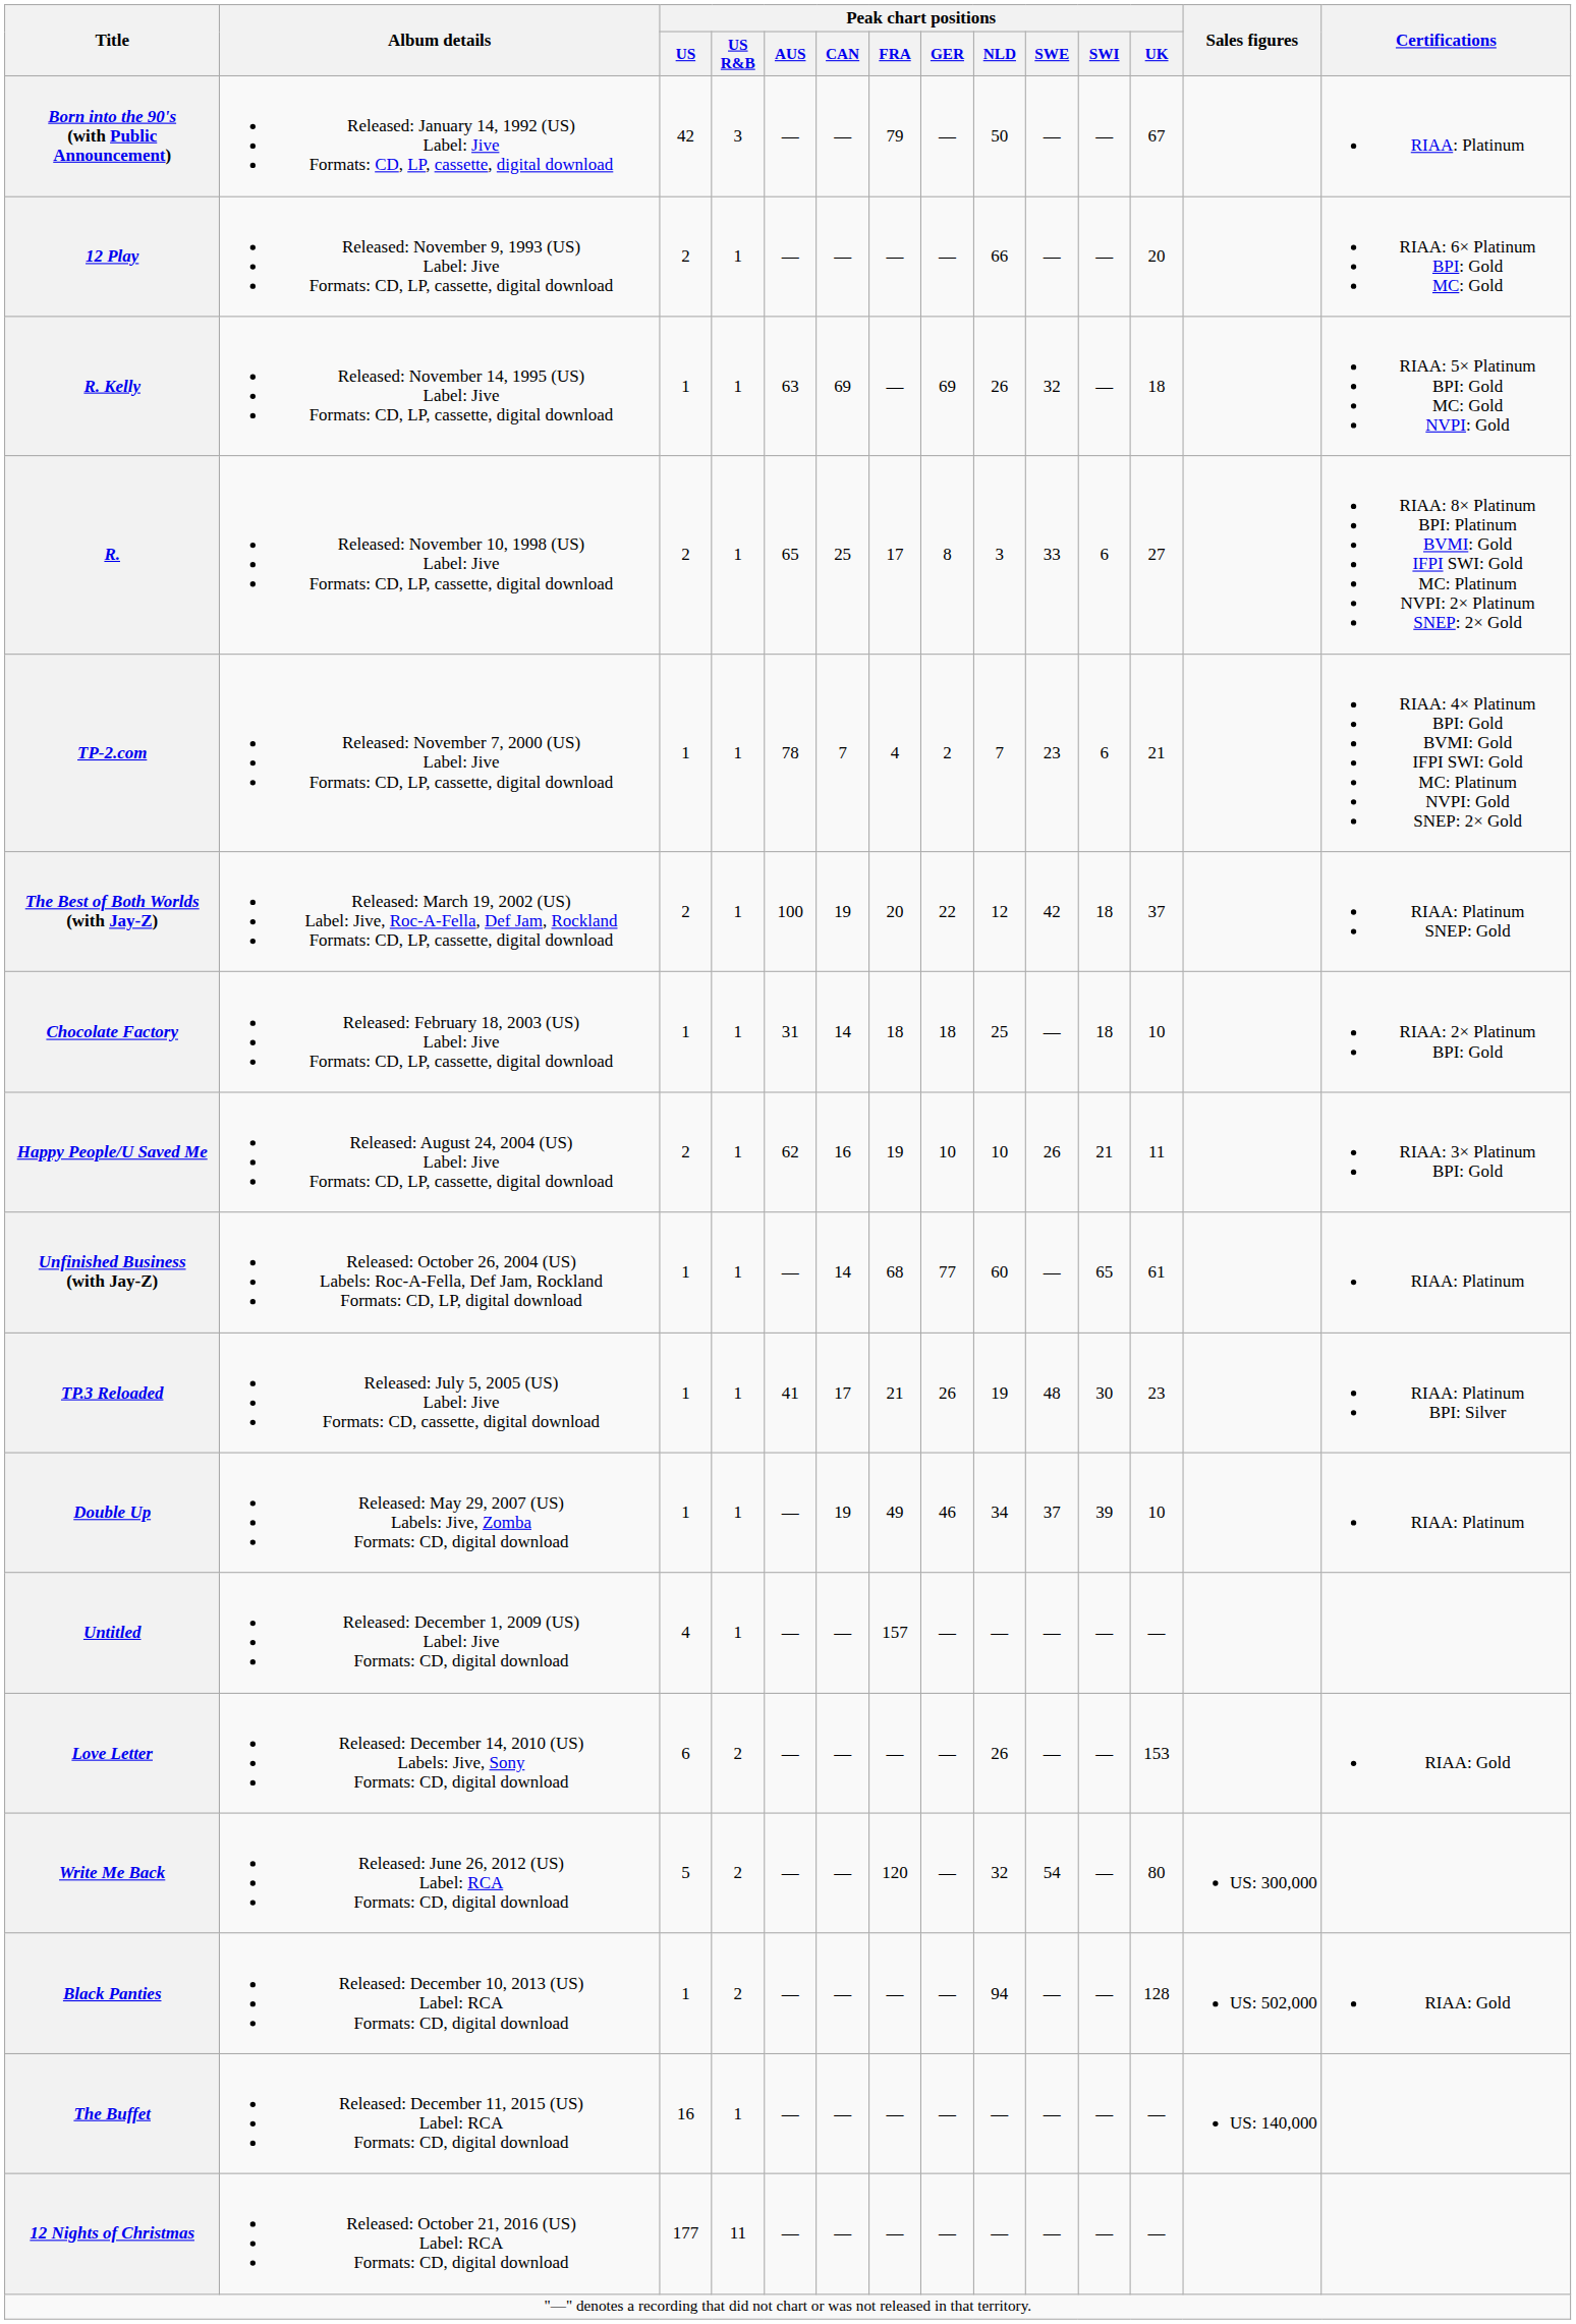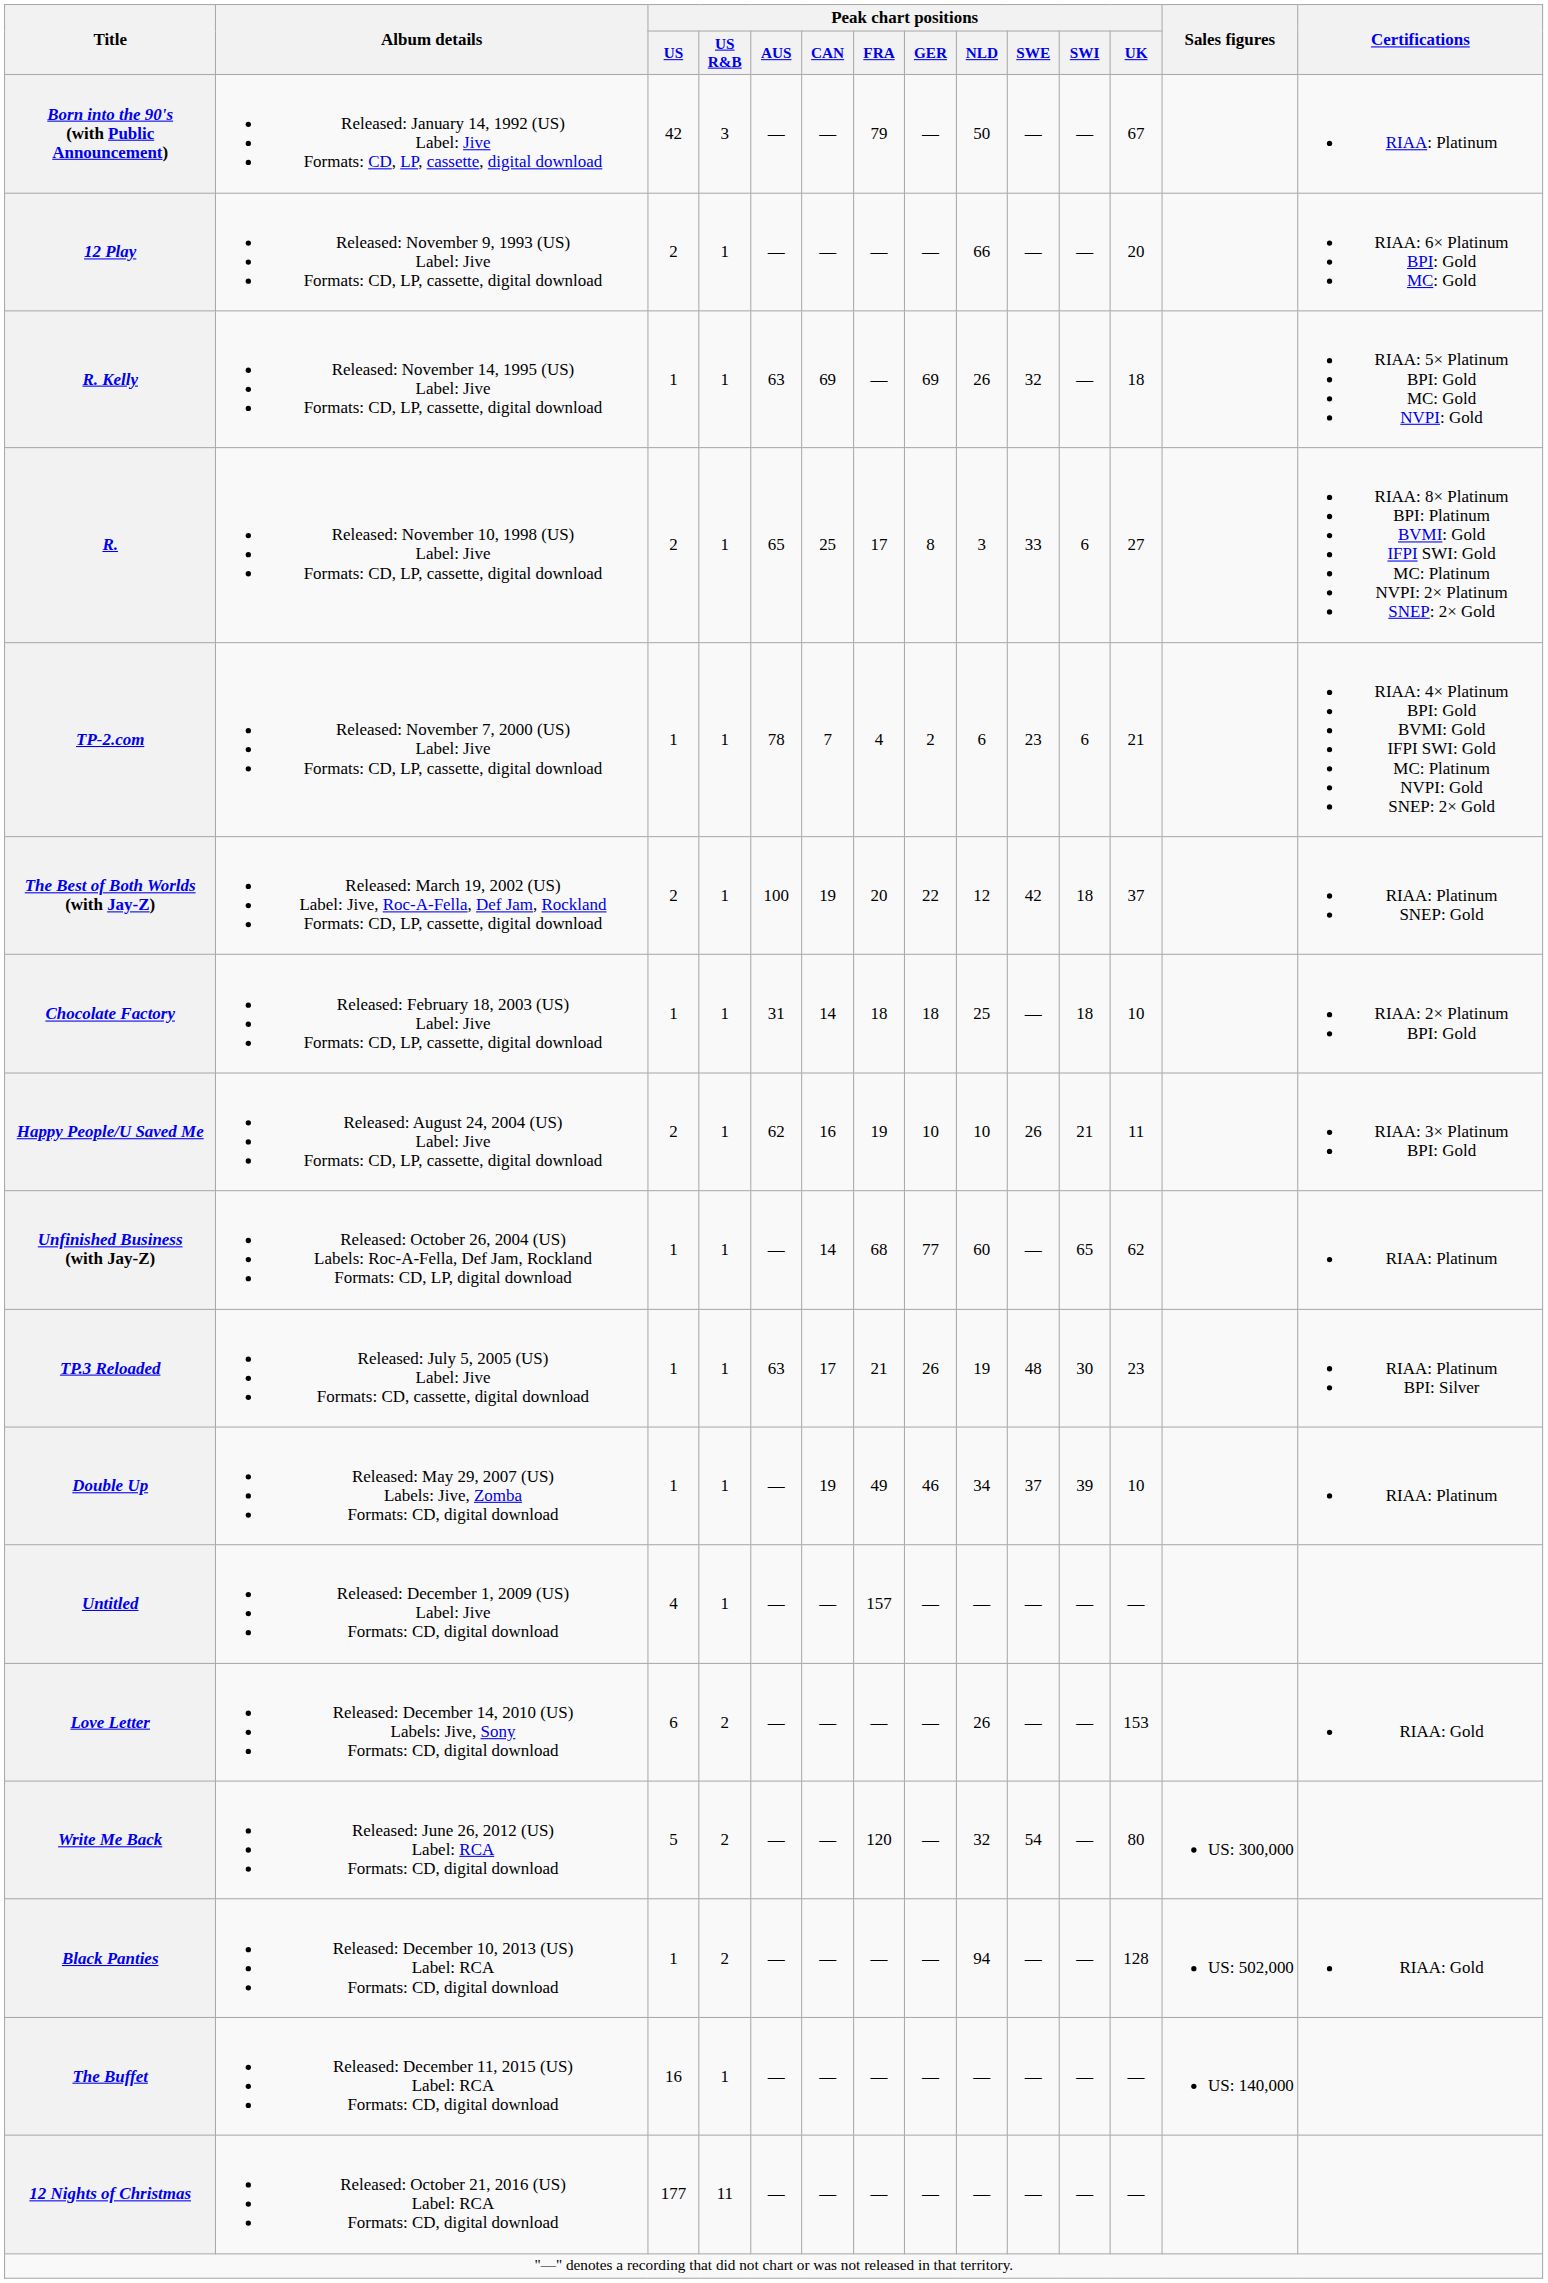TP-2.com | Peak chart positions / NLD: 7 -> 6
Unfinished Business (with Jay-Z) | Peak chart positions / UK: 61 -> 62
TP.3 Reloaded | Peak chart positions / AUS: 41 -> 63
